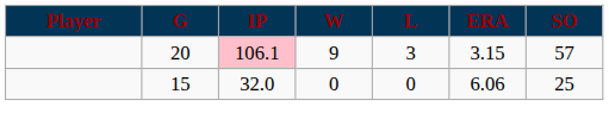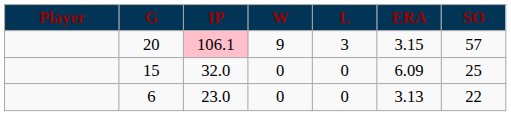15 | ERA: 6.06 -> 6.09
+ row: 6 | 23.0 | 0 | 0 | 3.13 | 22
